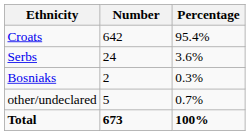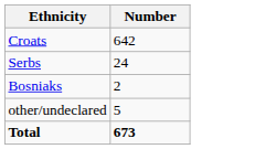- column: Percentage | 95.4% | 3.6% | 0.3% | 0.7% | 100%
